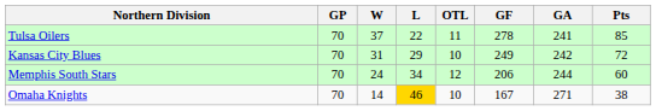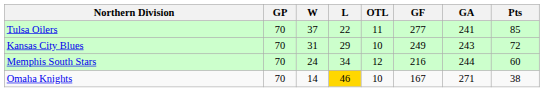Tulsa Oilers | GF: 278 -> 277
Kansas City Blues | GA: 242 -> 243
Memphis South Stars | GF: 206 -> 216
